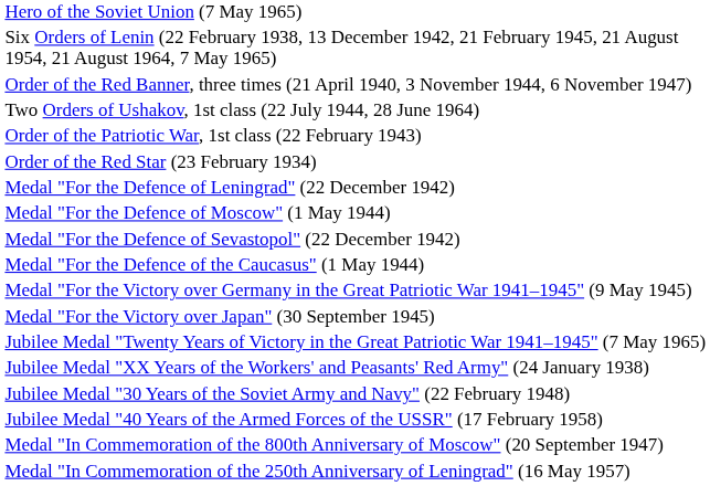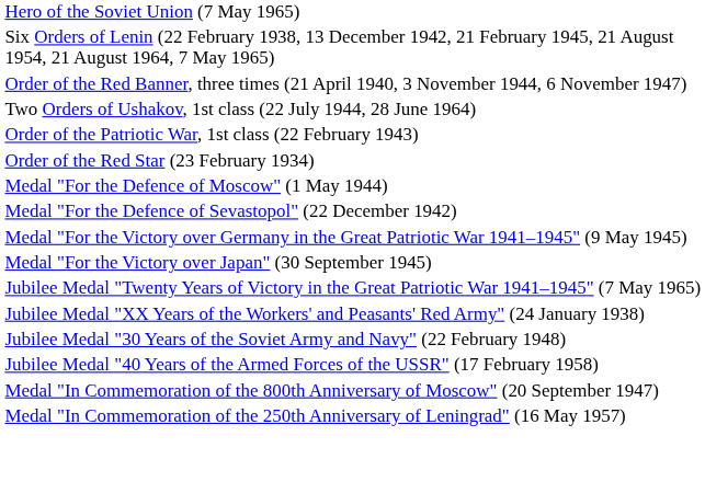- row: Medal "For the Defence of Leningrad" (22 December 1942)
- row: Medal "For the Defence of the Caucasus" (1 May 1944)
